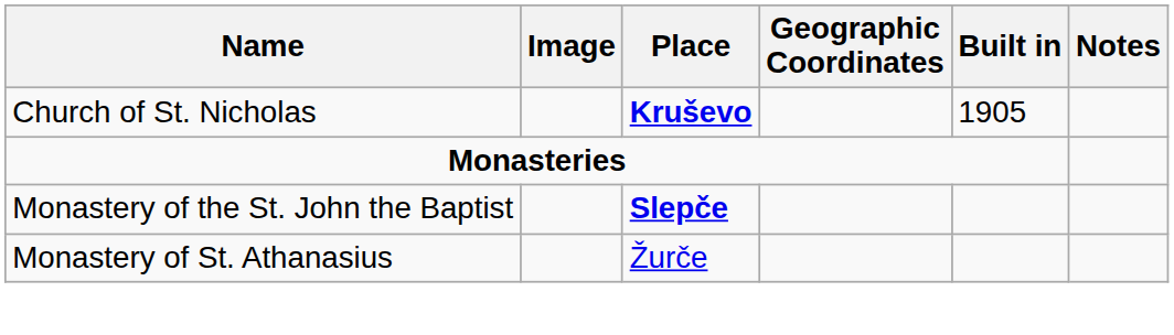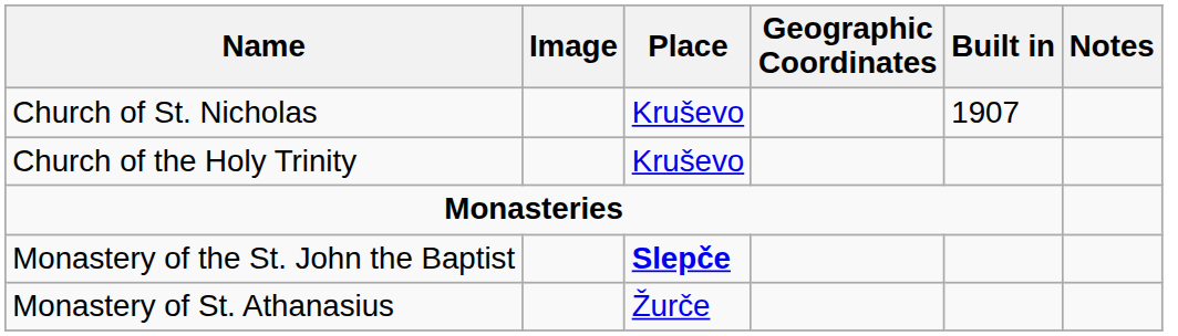Church of St. Nicholas | Place: bold -> normal
Church of St. Nicholas | Built in: 1905 -> 1907
+ row: Church of the Holy Trinity | Kruševo
